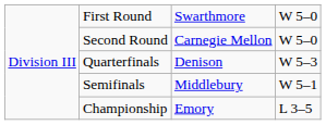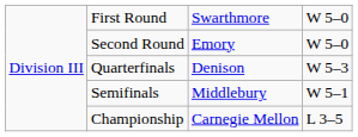Second Round | column 3: Carnegie Mellon -> Emory
Championship | column 3: Emory -> Carnegie Mellon
